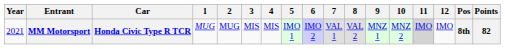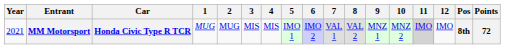MM Motorsport | Points: 82 -> 72
